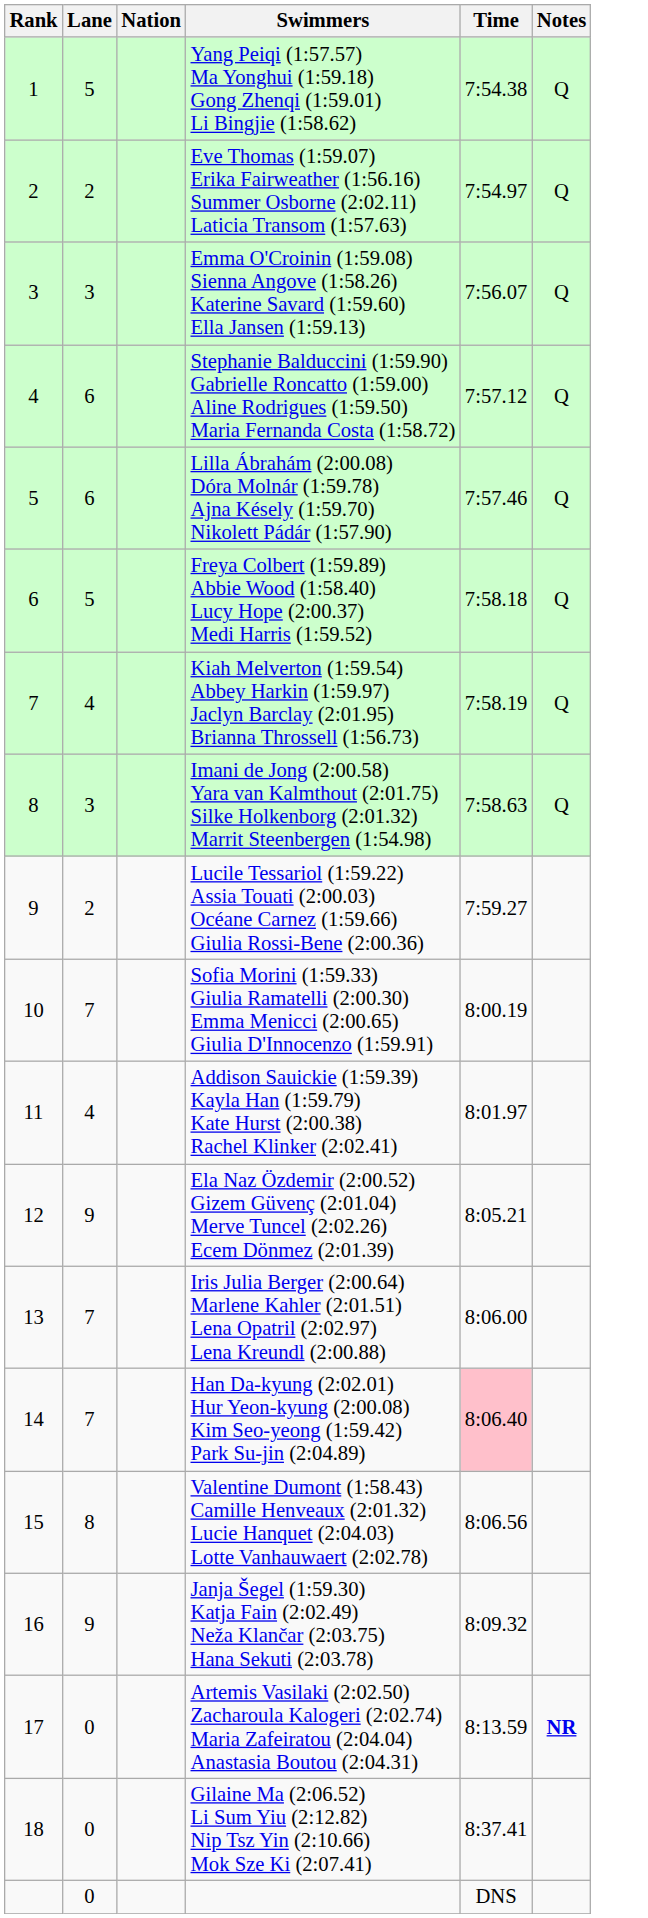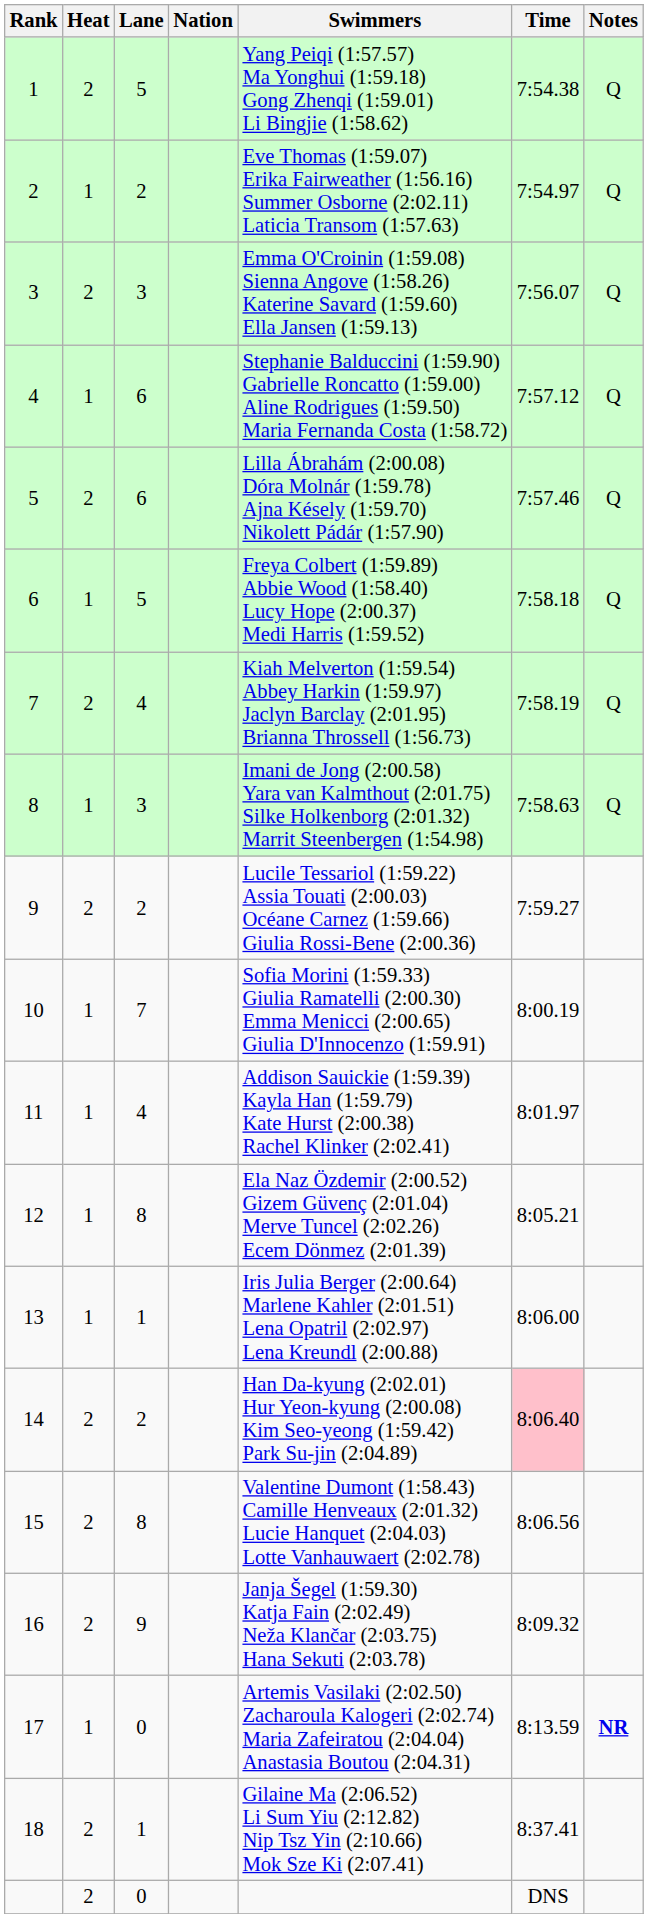+ column: Heat | 2 | 1 | 2 | 1 | 2 | 1 | 2 | 1 | 2 | 1 | 1 | 1 | 1 | 2 | 2 | 2 | 1 | 2 | 2
12 | Lane: 9 -> 8
13 | Lane: 7 -> 1
14 | Lane: 7 -> 2
18 | Lane: 0 -> 1
